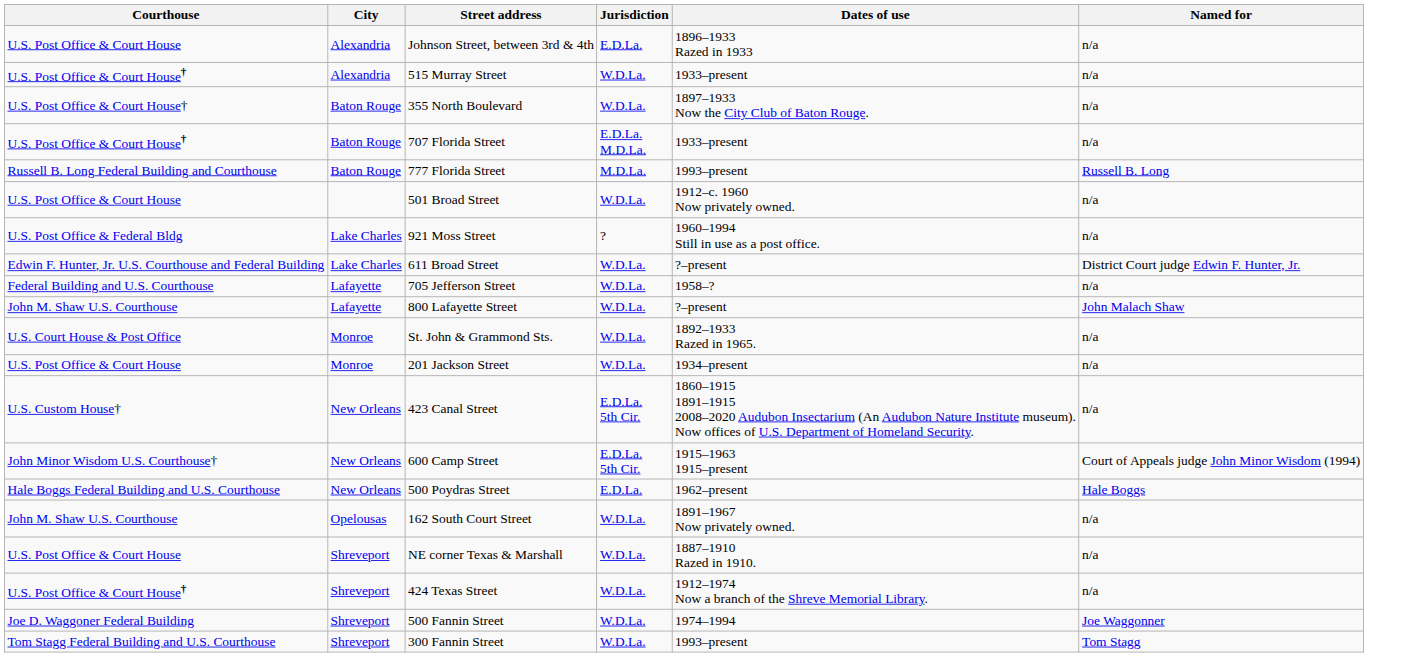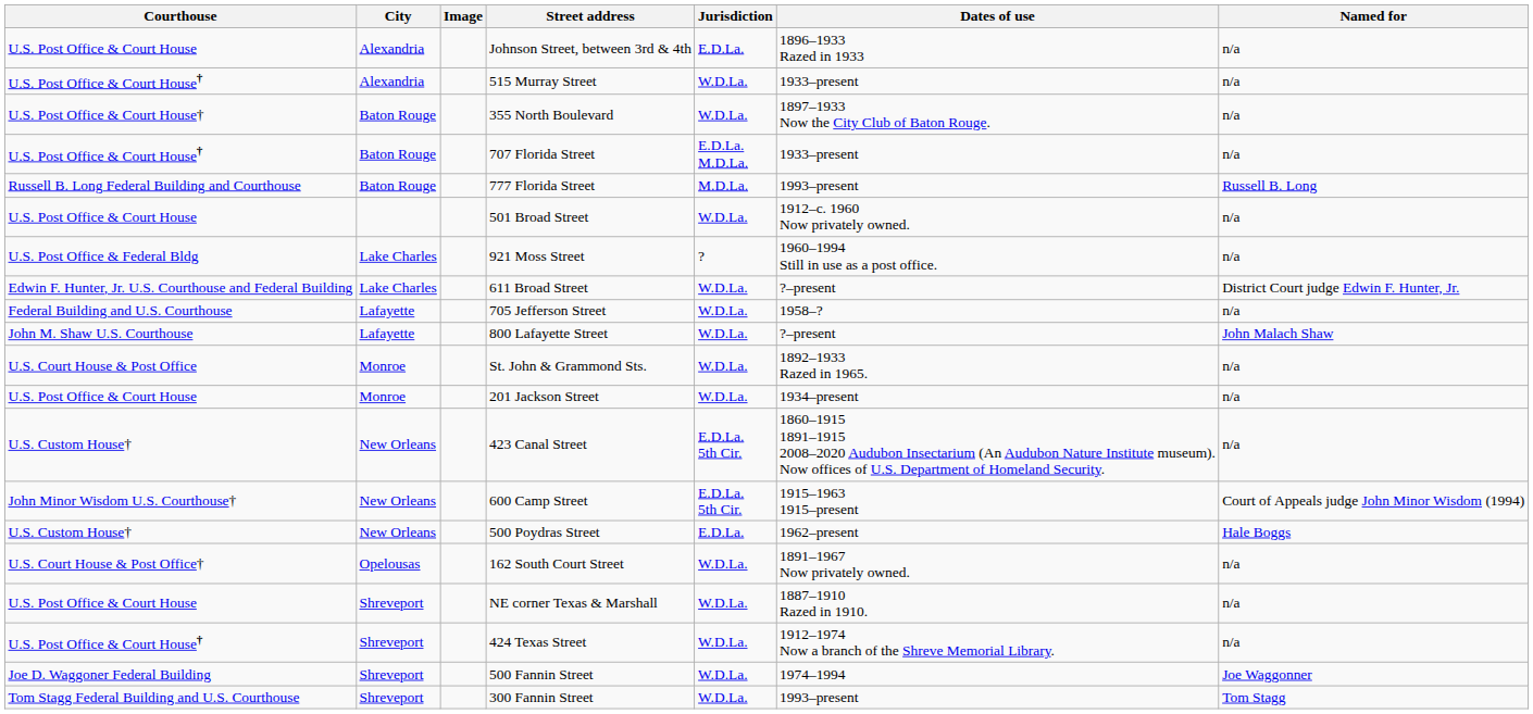+ column: Image
500 Poydras Street | Courthouse: Hale Boggs Federal Building and U.S. Courthouse -> U.S. Custom House†
162 South Court Street | Courthouse: John M. Shaw U.S. Courthouse -> U.S. Court House & Post Office†
